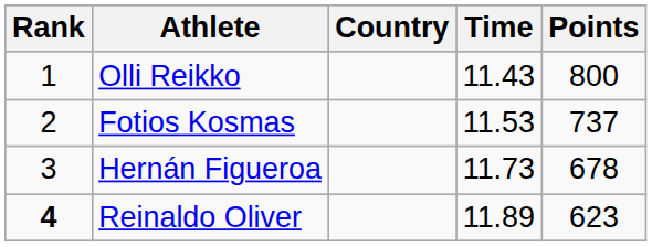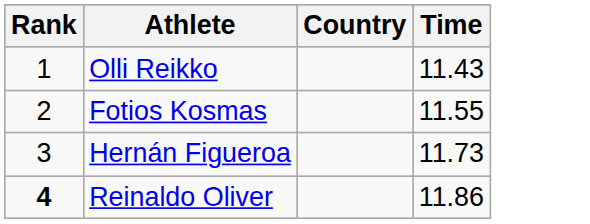- column: Points | 800 | 737 | 678 | 623
Fotios Kosmas | Time: 11.53 -> 11.55
Reinaldo Oliver | Time: 11.89 -> 11.86
